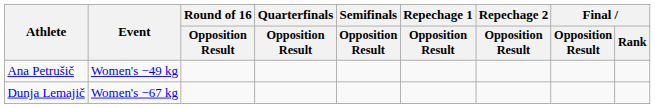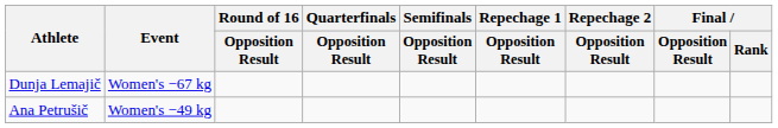rows swapped: Ana Petrušič <-> Dunja Lemajič
